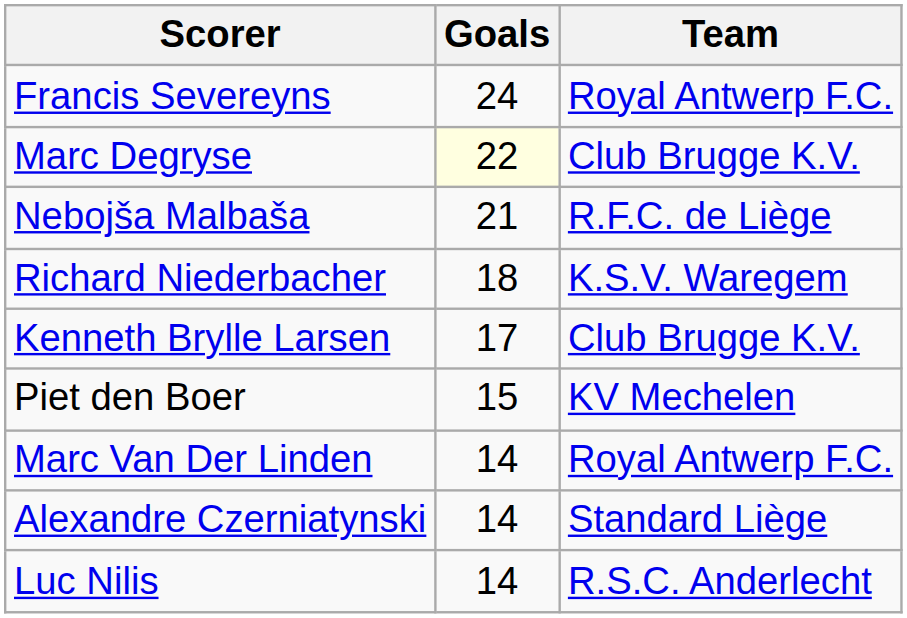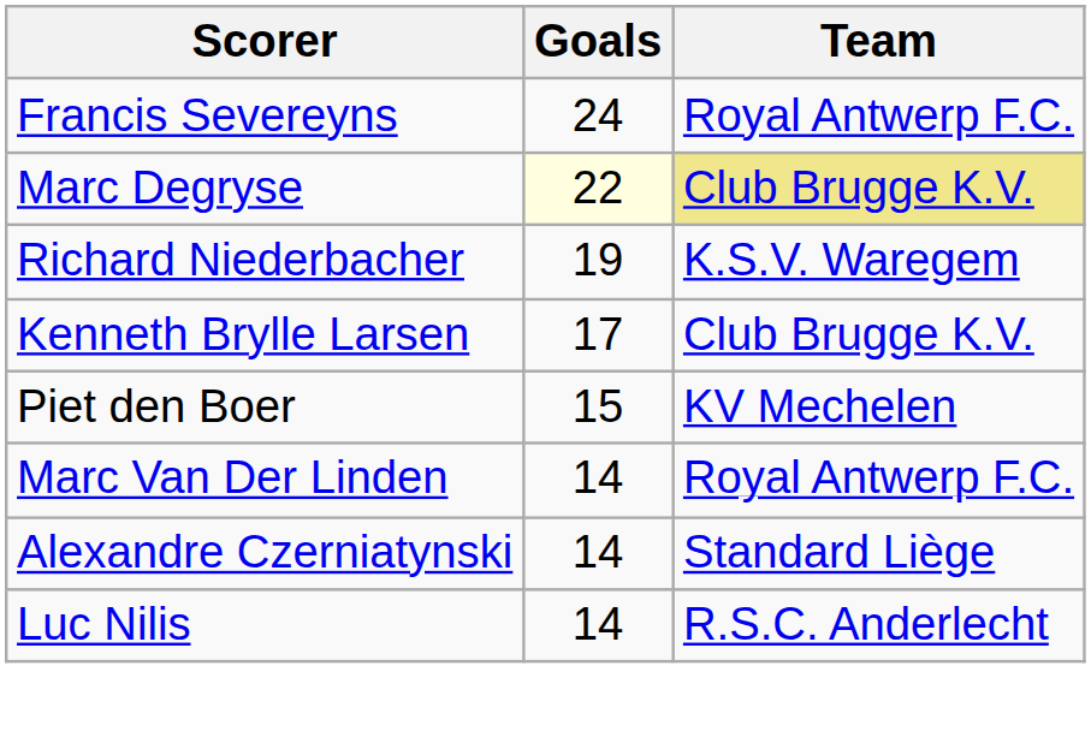Marc Degryse | Team: no background -> khaki background
- row: Nebojša Malbaša | 21 | R.F.C. de Liège
Richard Niederbacher | Goals: 18 -> 19
